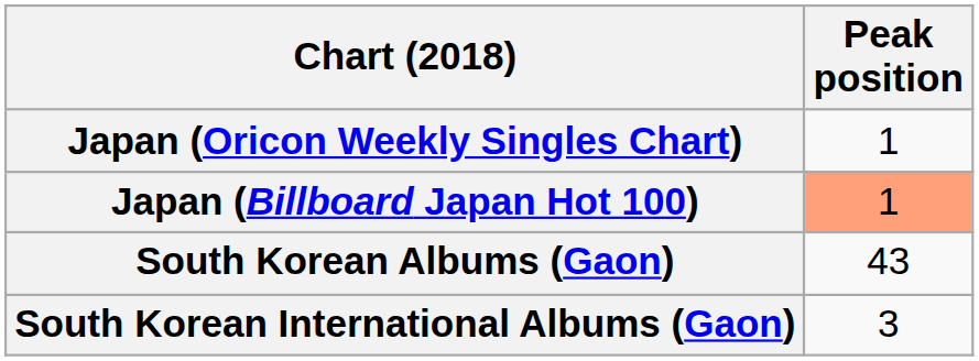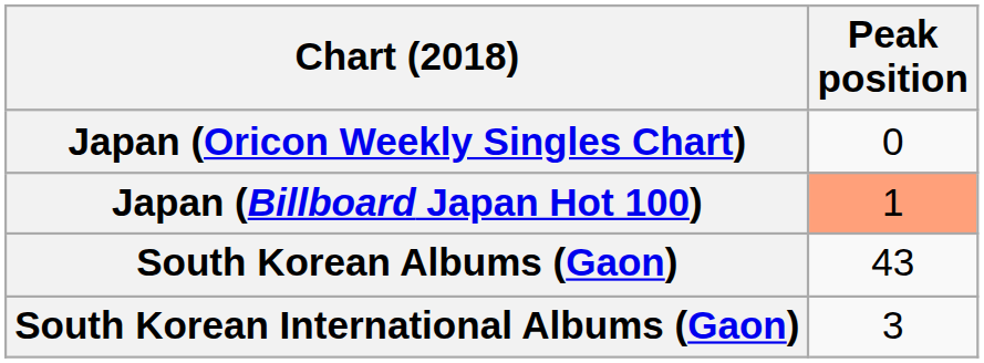Japan (Oricon Weekly Singles Chart) | Peak position: 1 -> 0
